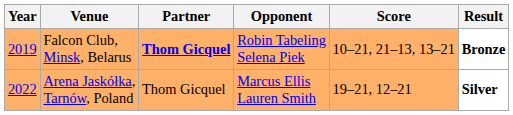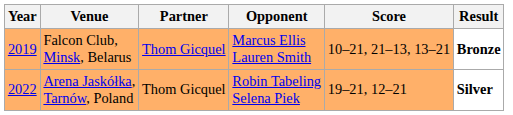Falcon Club, Minsk, Belarus | Partner: bold -> normal
Falcon Club, Minsk, Belarus | Opponent: Robin Tabeling Selena Piek -> Marcus Ellis Lauren Smith
Arena Jaskółka, Tarnów, Poland | Opponent: Marcus Ellis Lauren Smith -> Robin Tabeling Selena Piek
